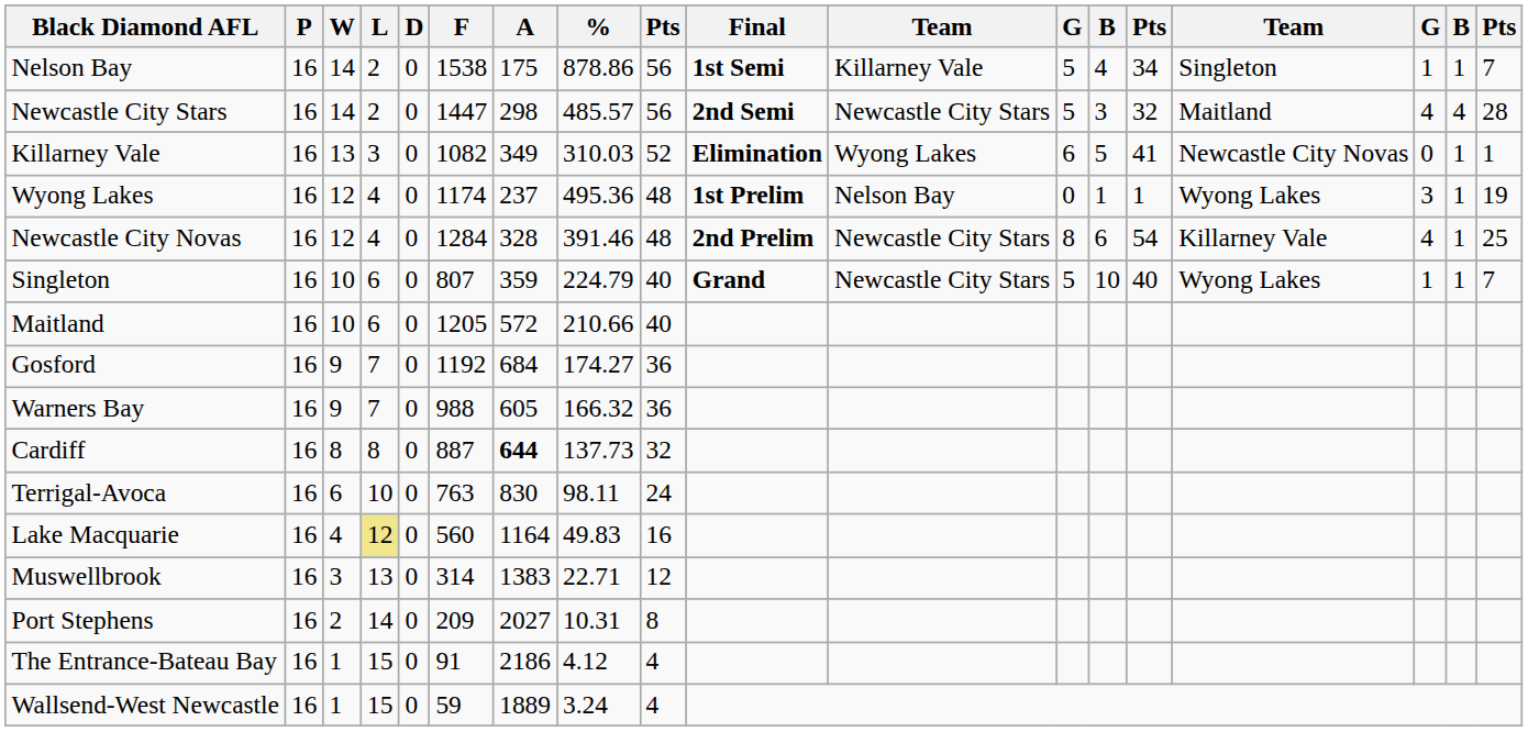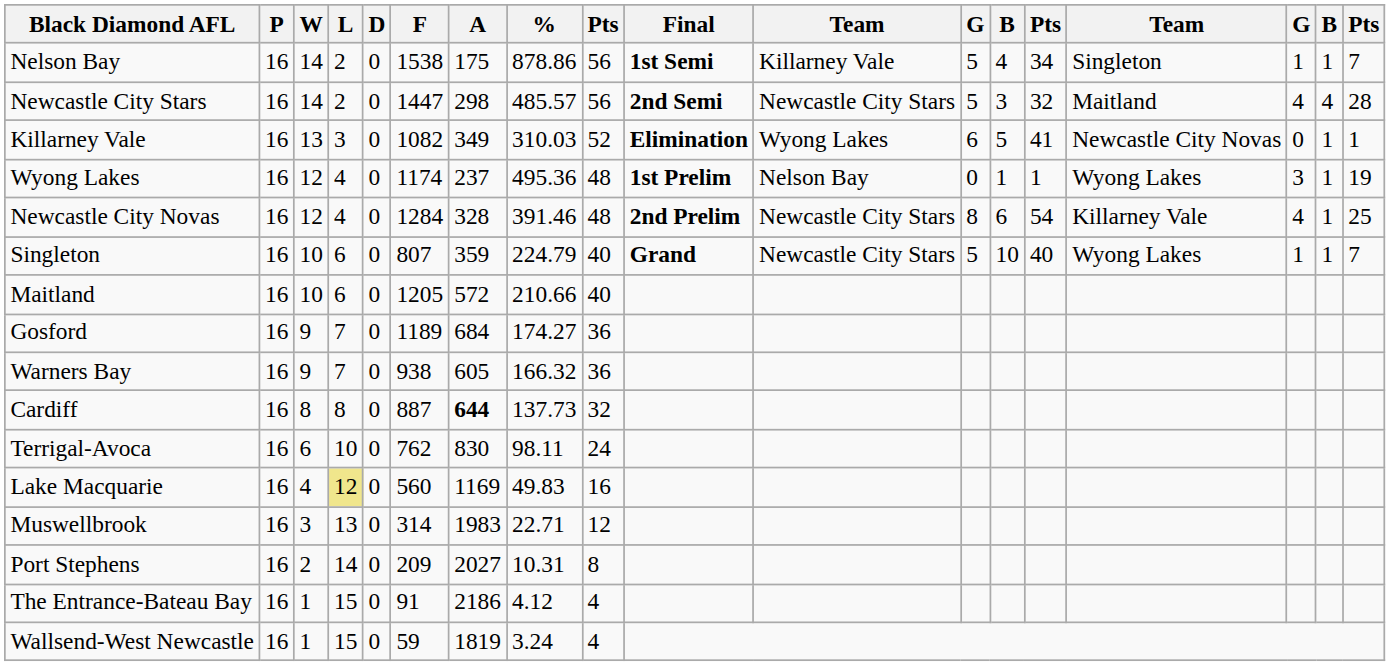Gosford | F: 1192 -> 1189
Warners Bay | F: 988 -> 938
Terrigal-Avoca | F: 763 -> 762
Lake Macquarie | A: 1164 -> 1169
Muswellbrook | A: 1383 -> 1983
Wallsend-West Newcastle | A: 1889 -> 1819
